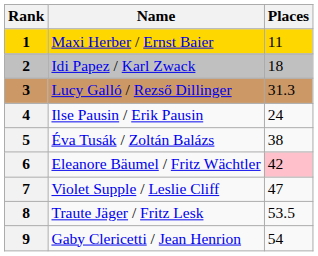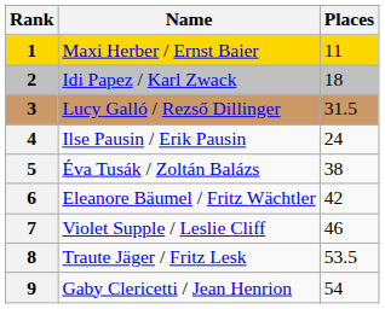Lucy Galló / Rezső Dillinger | Places: 31.3 -> 31.5
Eleanore Bäumel / Fritz Wächtler | Places: pink background -> no background
Violet Supple / Leslie Cliff | Places: 47 -> 46
